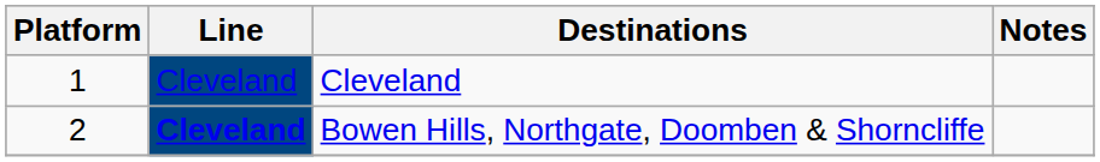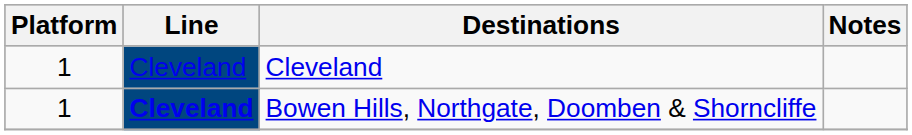Bowen Hills, Northgate, Doomben & Shorncliffe | Platform: 2 -> 1
